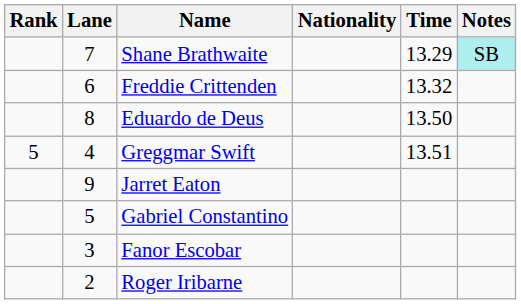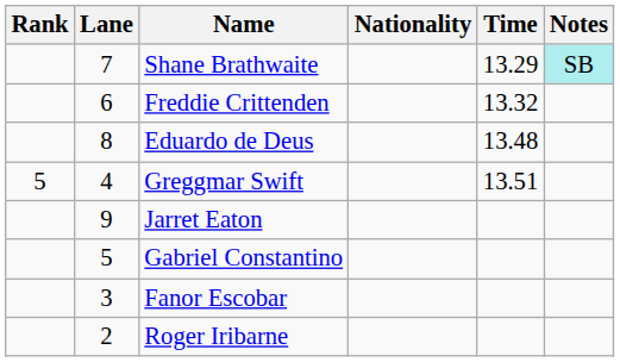Eduardo de Deus | Time: 13.50 -> 13.48
